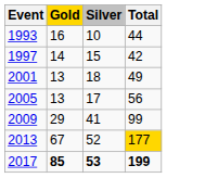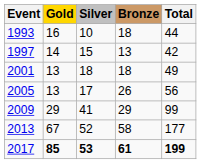+ column: Bronze | 18 | 13 | 18 | 26 | 29 | 58 | 61
2013 | Total: gold background -> no background
